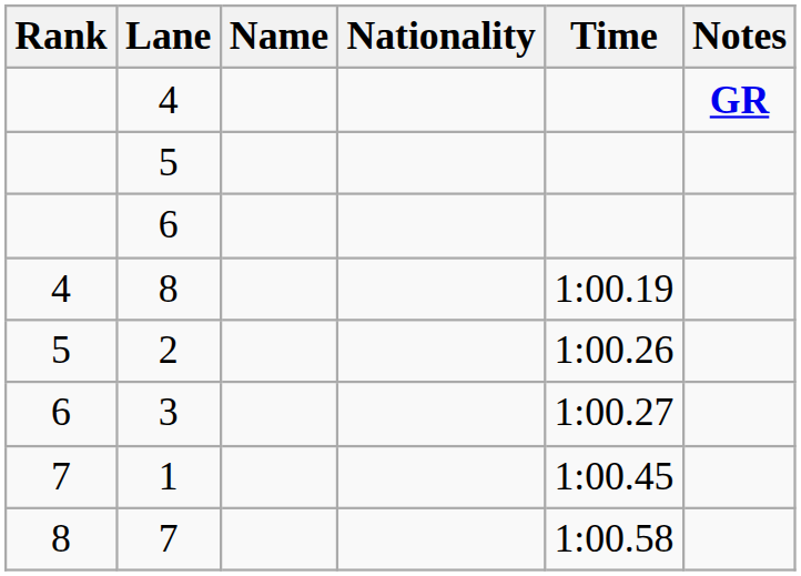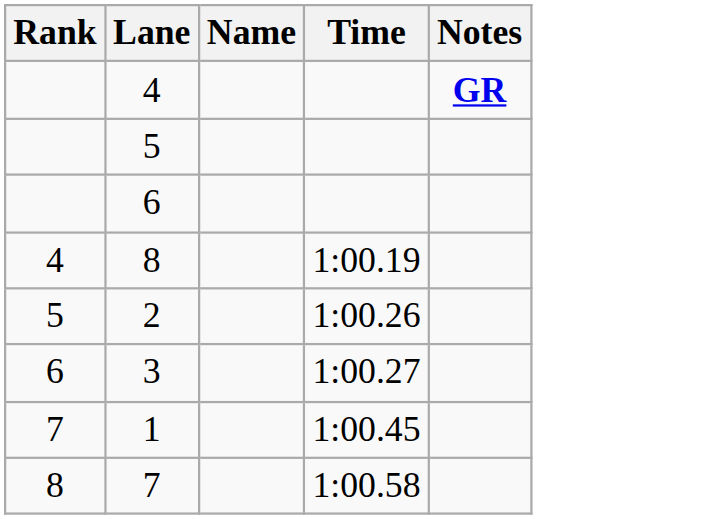- column: Nationality
